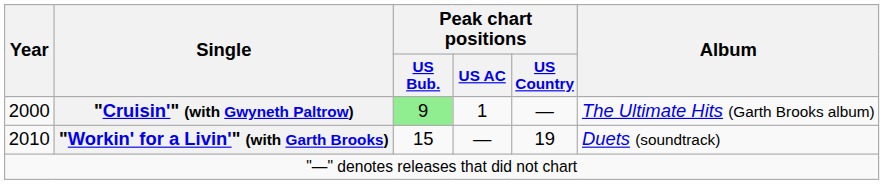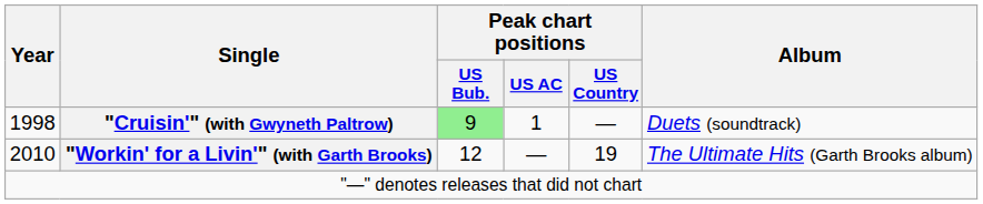"Cruisin'" (with Gwyneth Paltrow) | Year: 2000 -> 1998
"Cruisin'" (with Gwyneth Paltrow) | Album: The Ultimate Hits (Garth Brooks album) -> Duets (soundtrack)
"Workin' for a Livin'" (with Garth Brooks) | Peak chart positions / US Bub.: 15 -> 12
"Workin' for a Livin'" (with Garth Brooks) | Album: Duets (soundtrack) -> The Ultimate Hits (Garth Brooks album)
